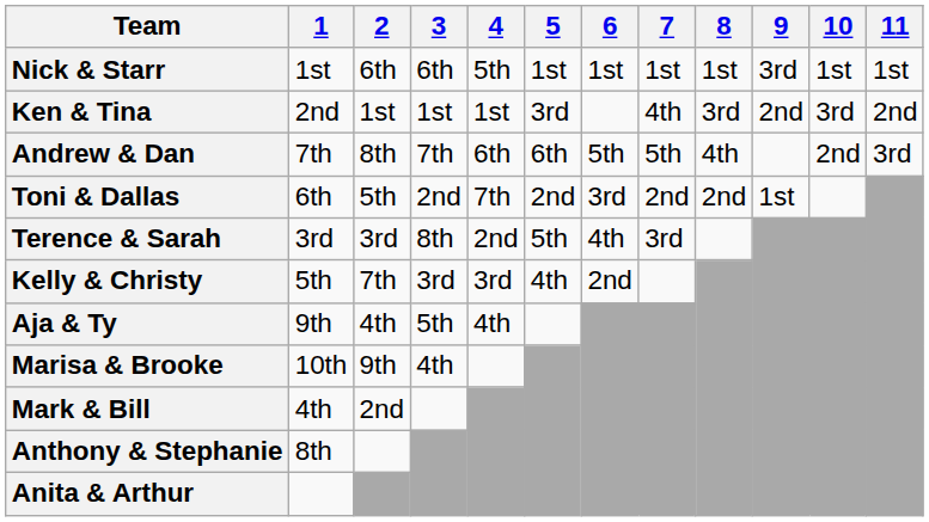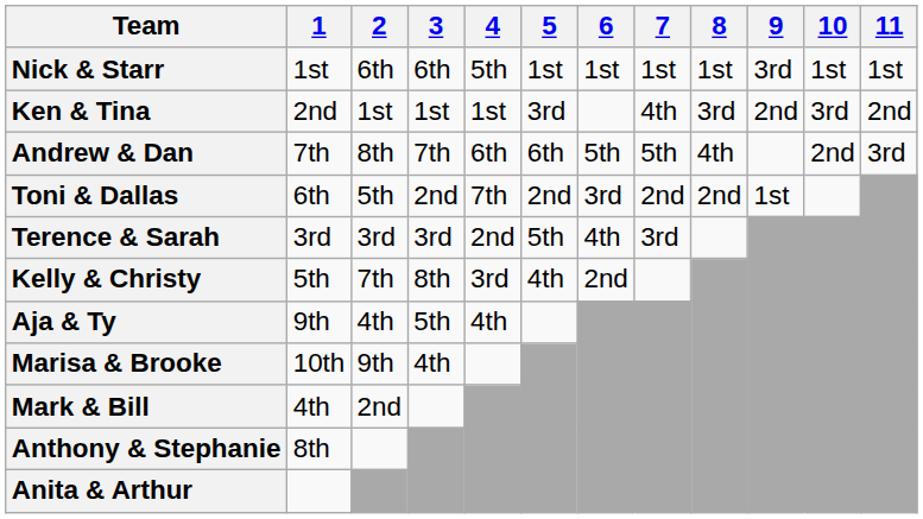Terence & Sarah | 3: 8th -> 3rd
Kelly & Christy | 3: 3rd -> 8th
